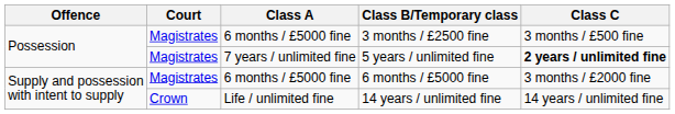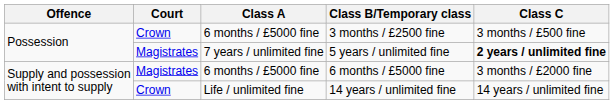3 months / £2500 fine | Court: Magistrates -> Crown
